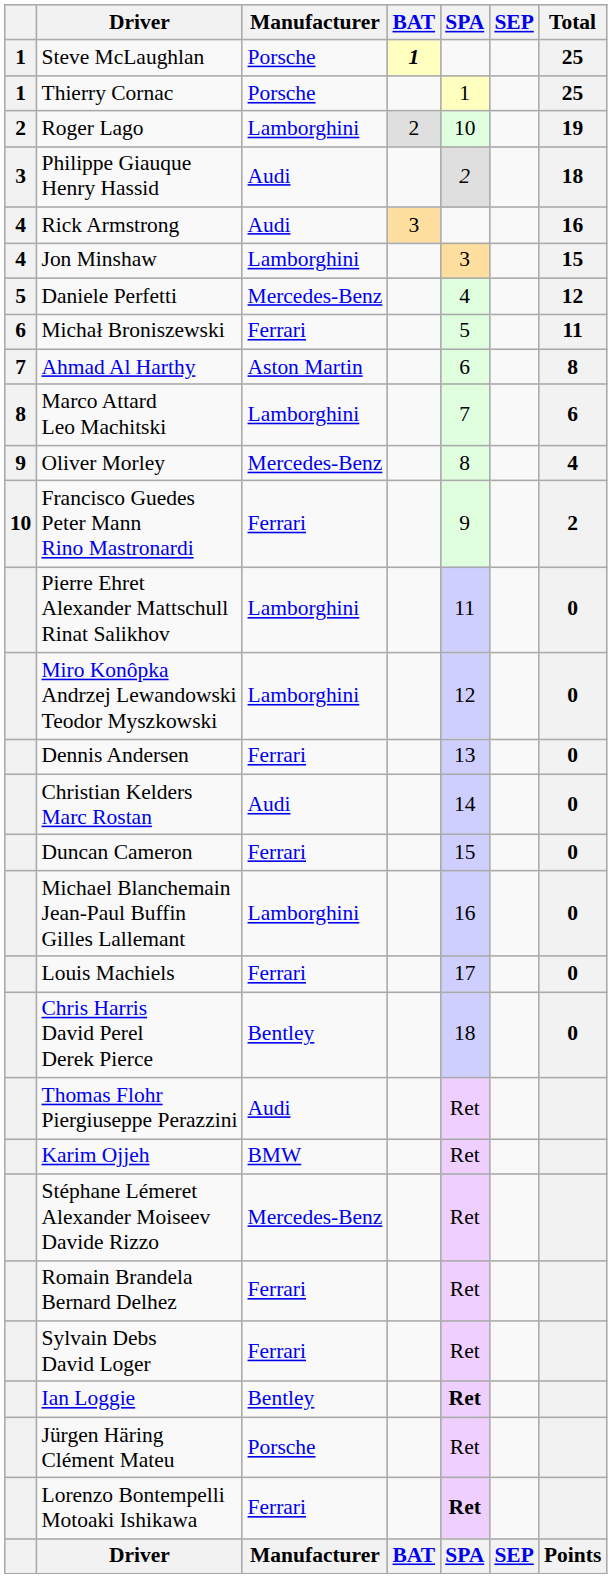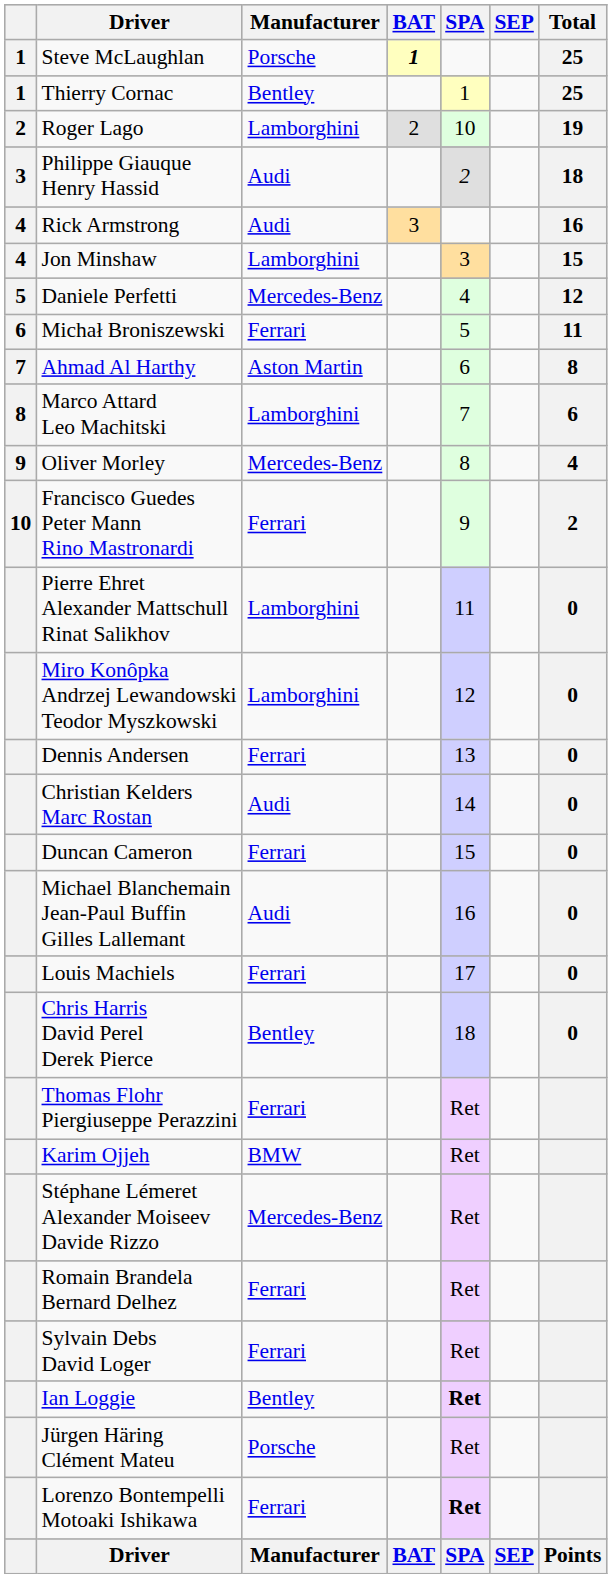Thierry Cornac | Manufacturer: Porsche -> Bentley
Michael Blanchemain Jean-Paul Buffin Gilles Lallemant | Manufacturer: Lamborghini -> Audi
Thomas Flohr Piergiuseppe Perazzini | Manufacturer: Audi -> Ferrari
